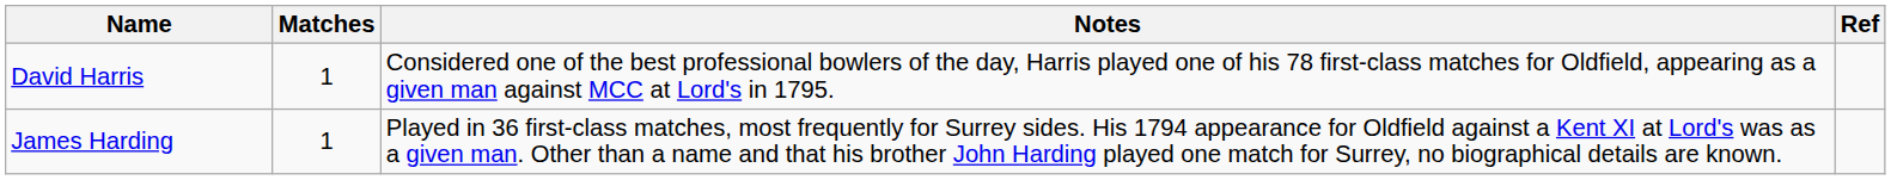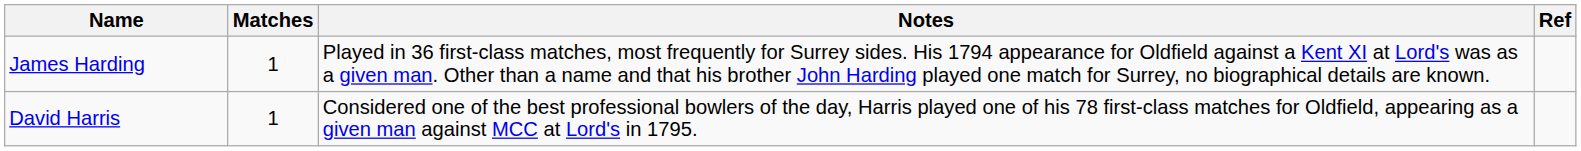rows swapped: James Harding <-> David Harris
